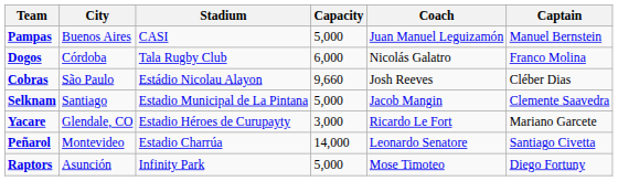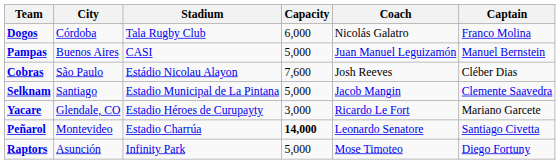rows swapped: Dogos <-> Pampas
Cobras | Capacity: 9,660 -> 7,600
Peñarol | Capacity: normal -> bold
